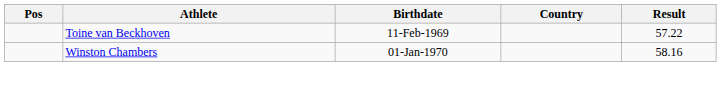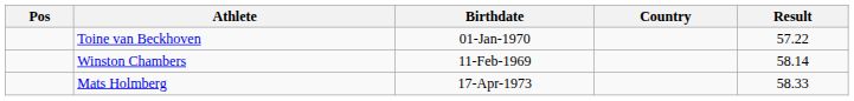Toine van Beckhoven | Birthdate: 11-Feb-1969 -> 01-Jan-1970
Winston Chambers | Birthdate: 01-Jan-1970 -> 11-Feb-1969
Winston Chambers | Result: 58.16 -> 58.14
+ row: Mats Holmberg | 17-Apr-1973 | 58.33
